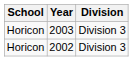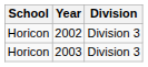rows swapped: 2002 <-> 2003
